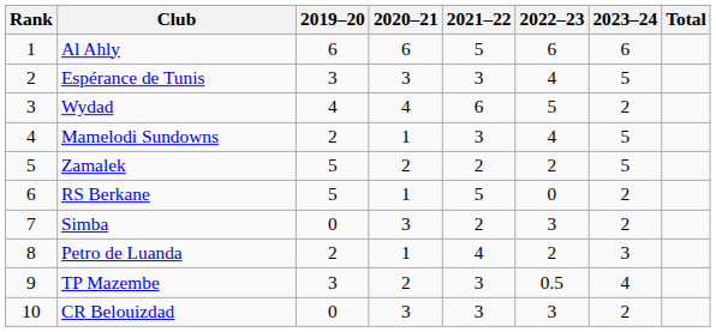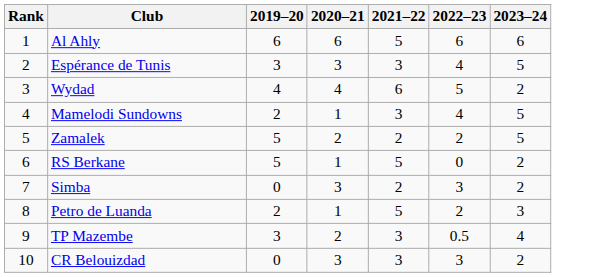- column: Total
Petro de Luanda | 2021–22: 4 -> 5
